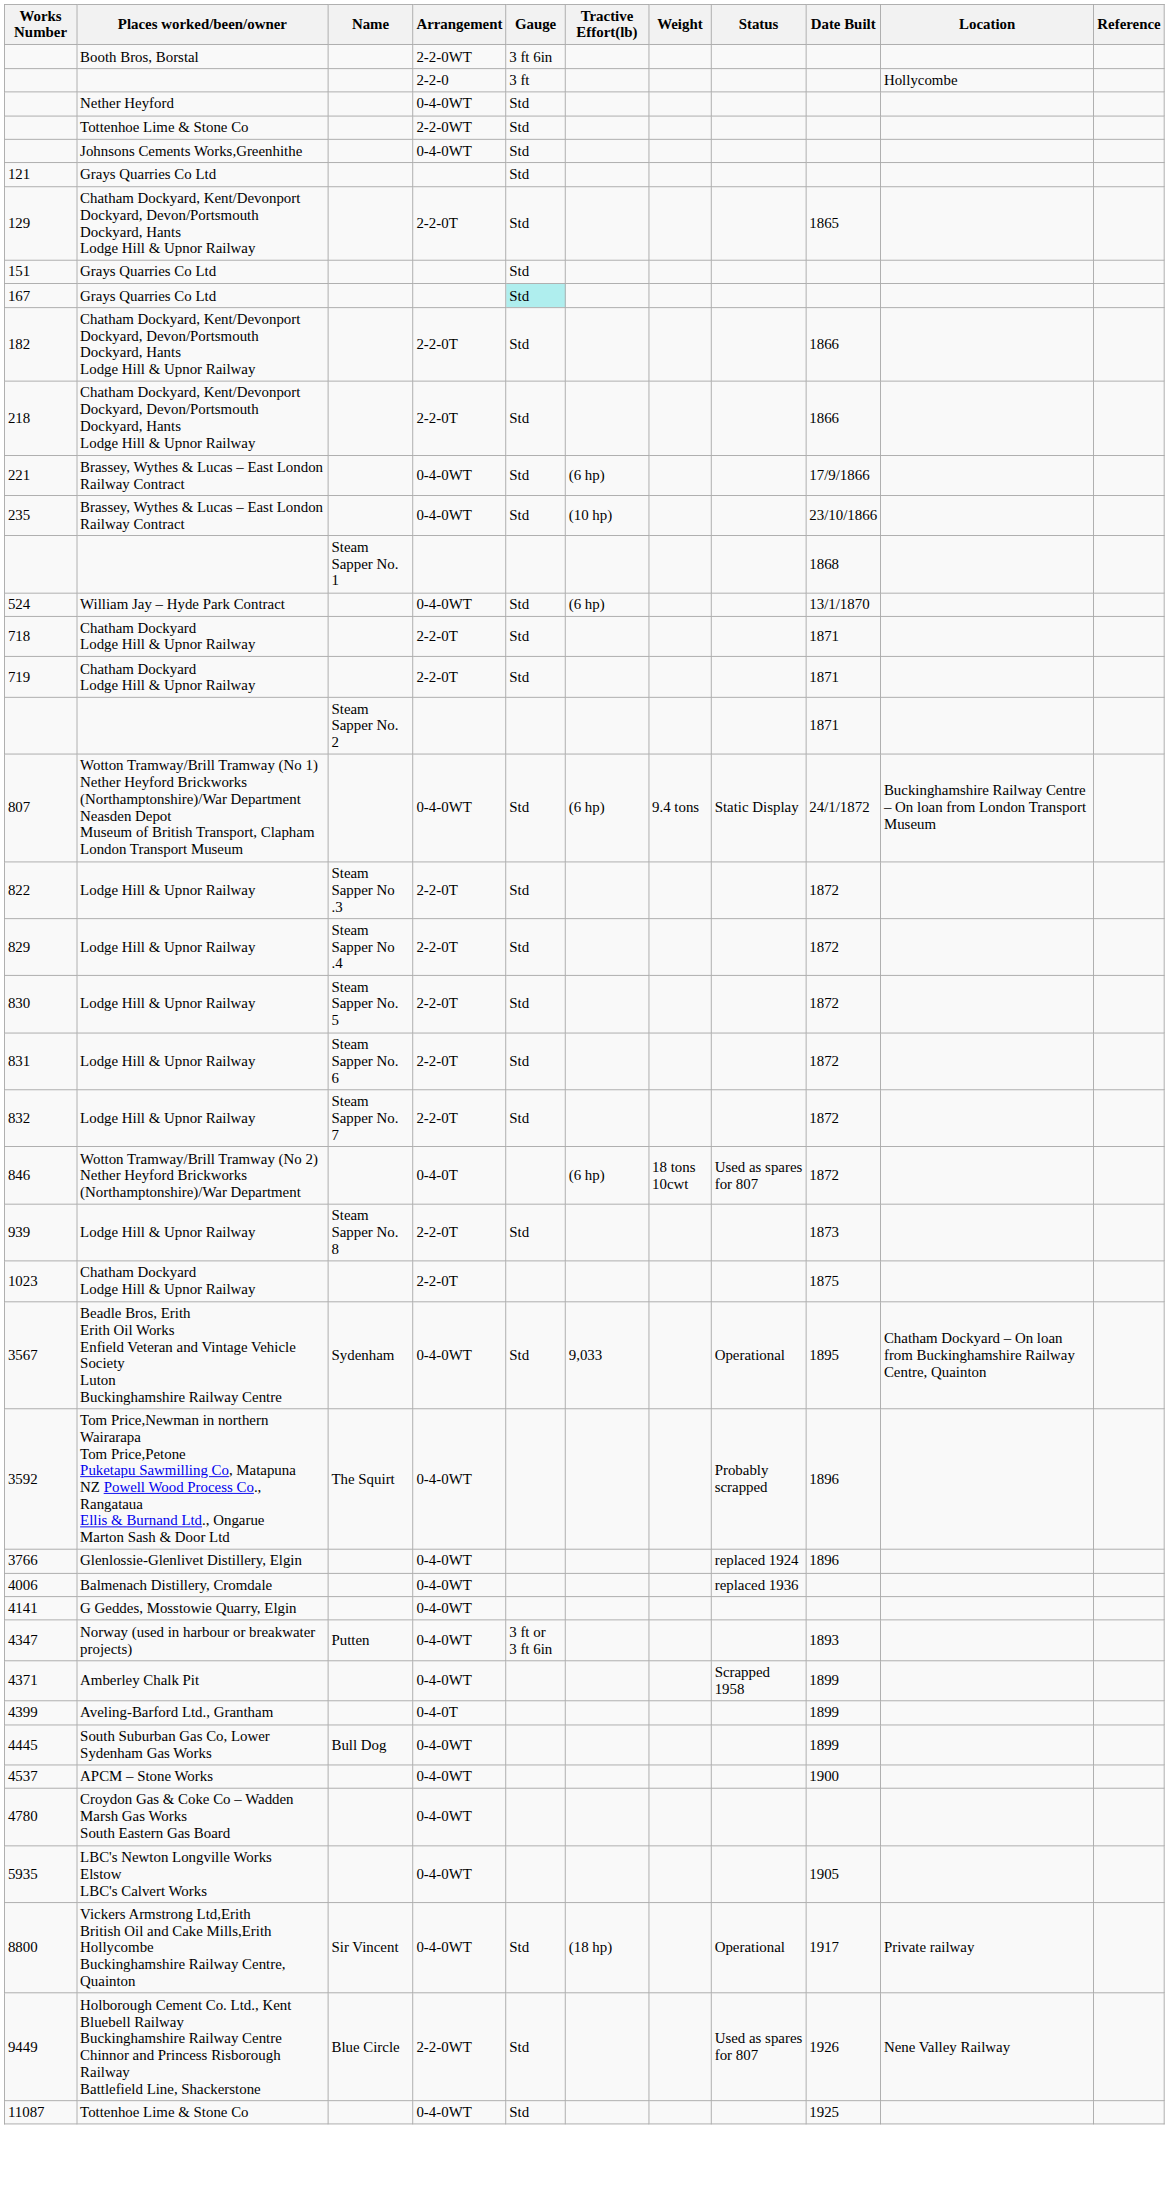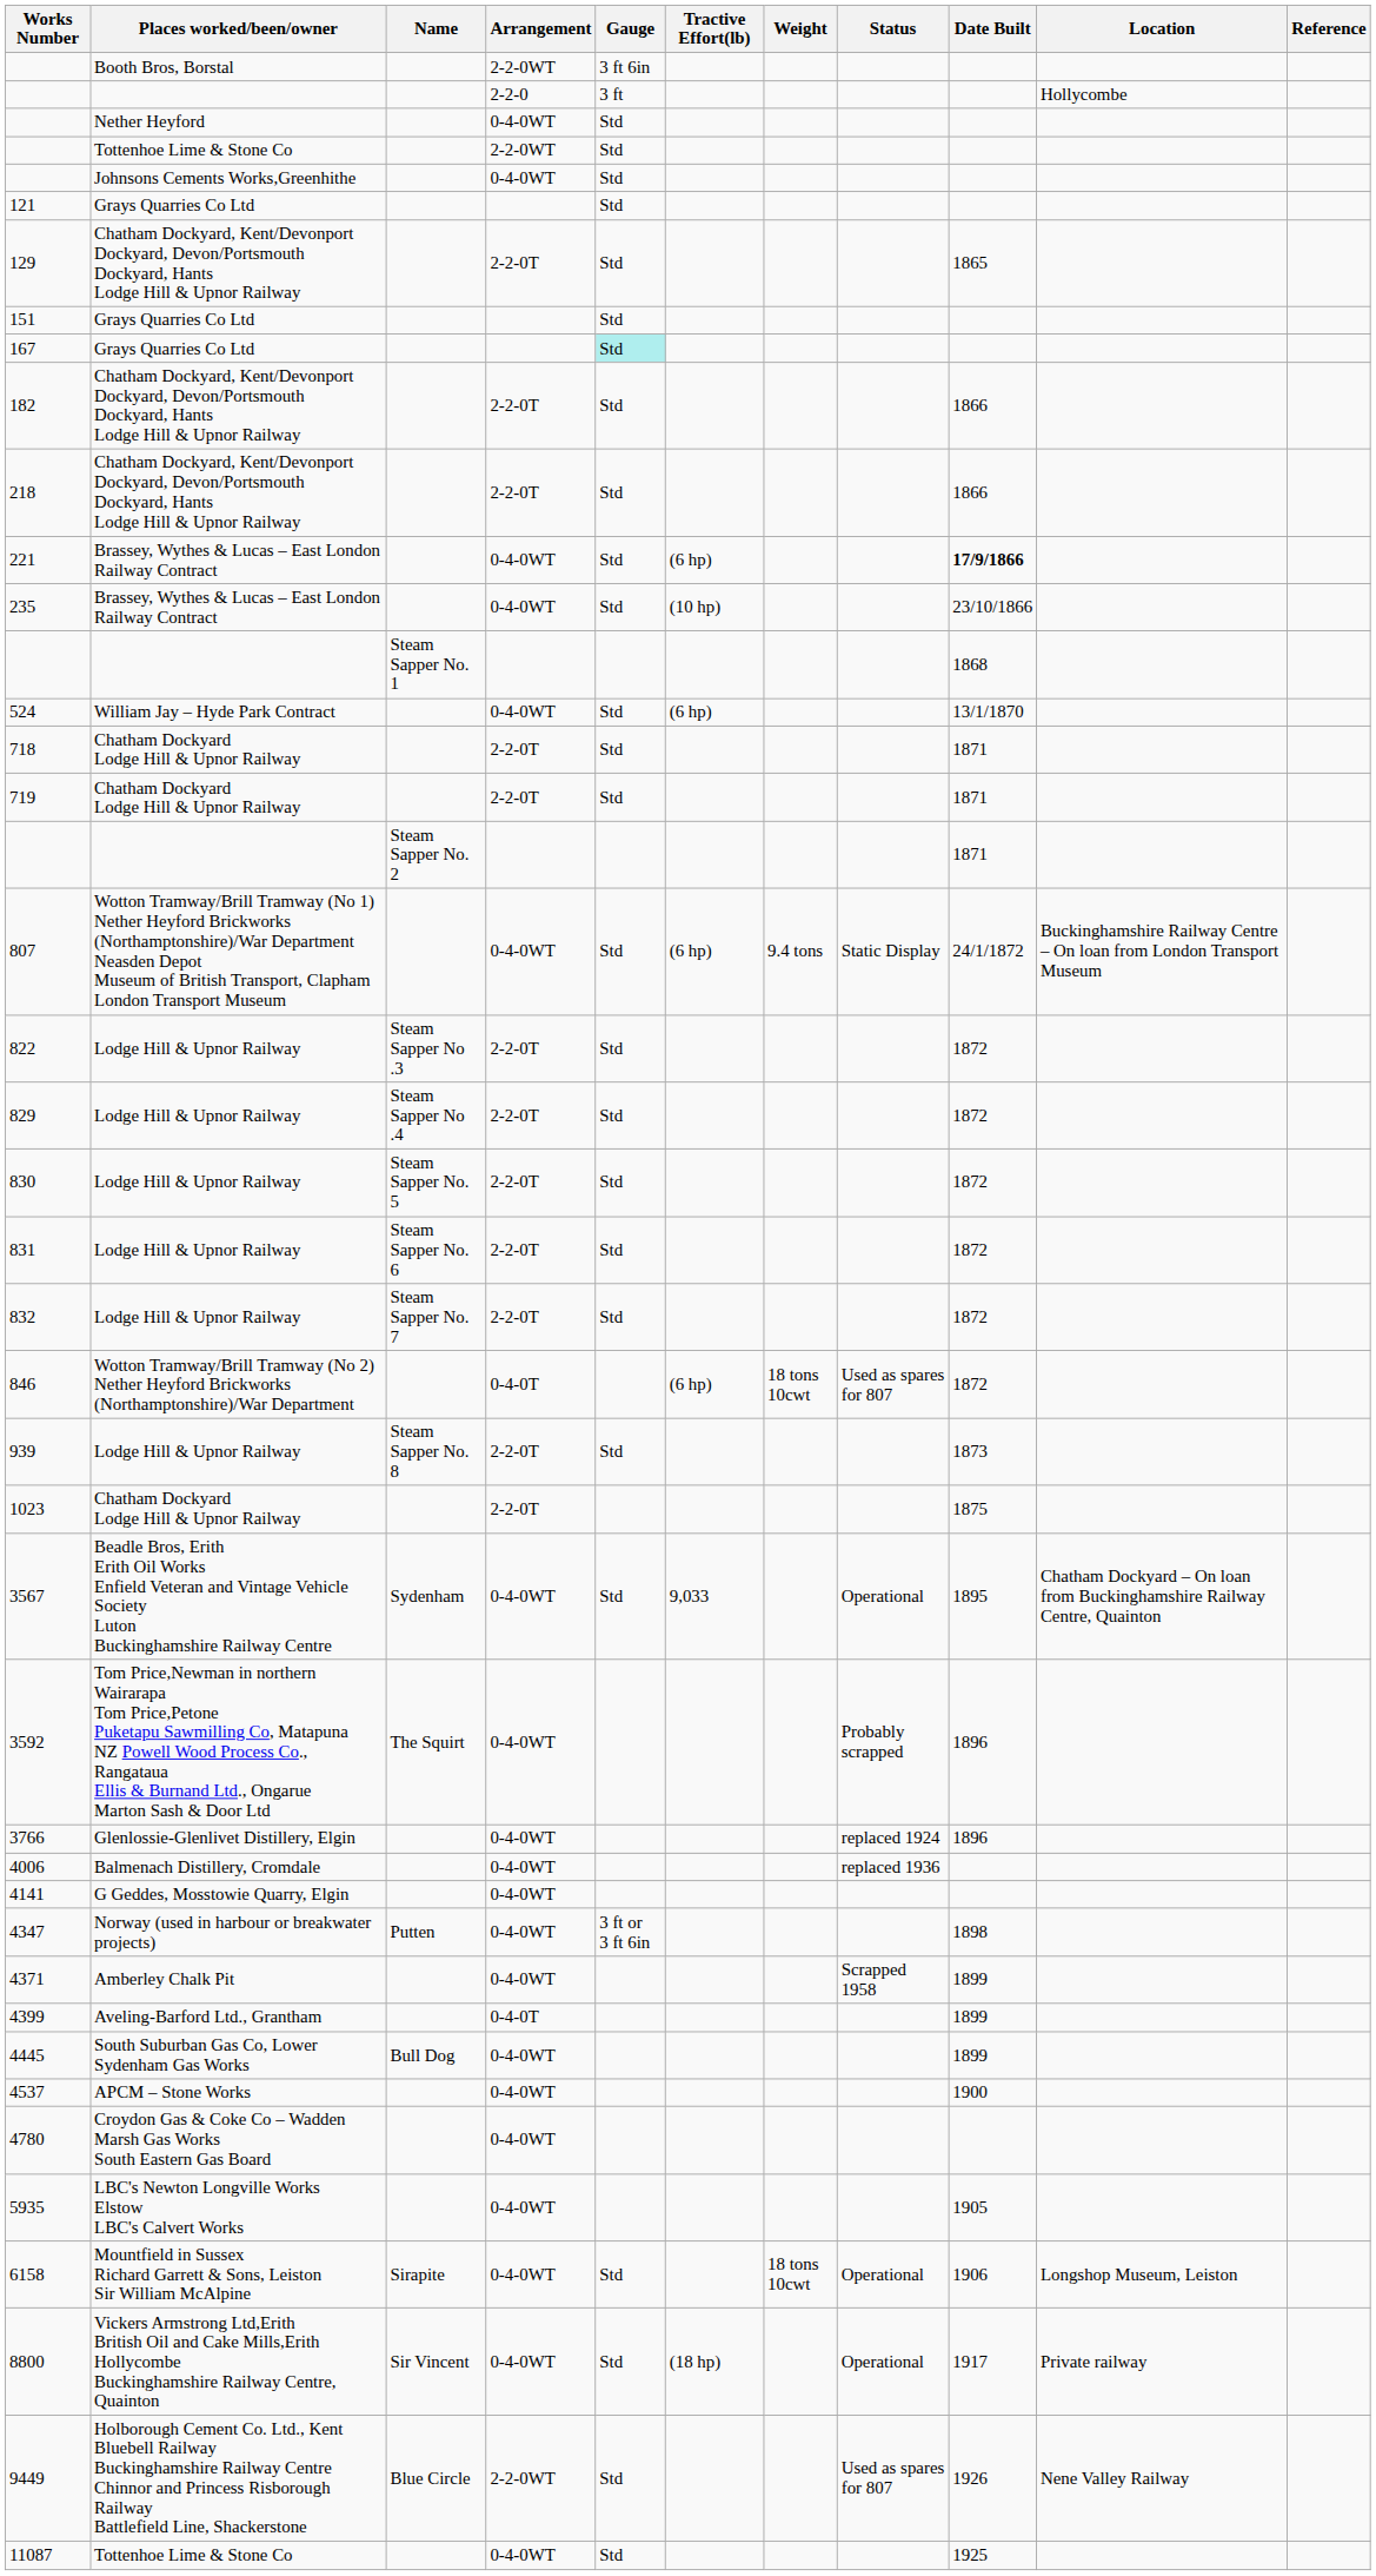221 | Date Built: normal -> bold
4347 | Date Built: 1893 -> 1898
+ row: 6158 | Mountfield in Sussex Richard Garrett & Sons, Leiston Sir William McAlpine | Sirapite | 0-4-0WT | Std | 18 tons 10cwt | Operational | 1906 | Longshop Museum, Leiston
